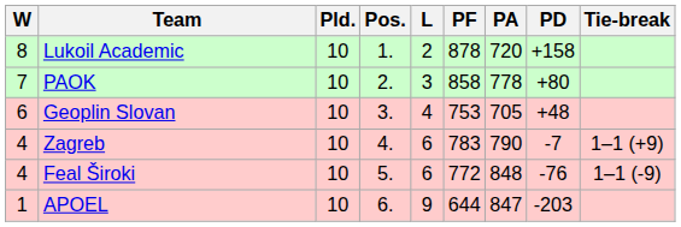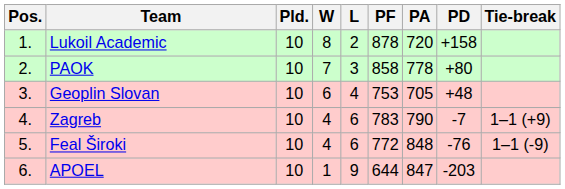columns swapped: Pos. <-> W
